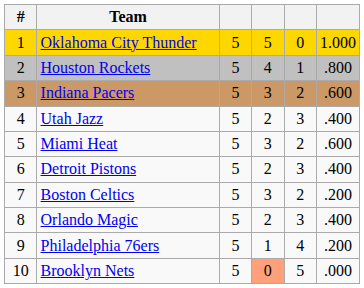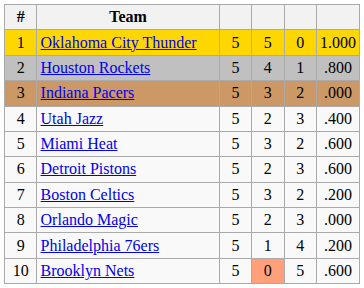Indiana Pacers | column 6: .600 -> .000
Detroit Pistons | column 6: .400 -> .600
Orlando Magic | column 6: .400 -> .000
Brooklyn Nets | column 6: .000 -> .600
